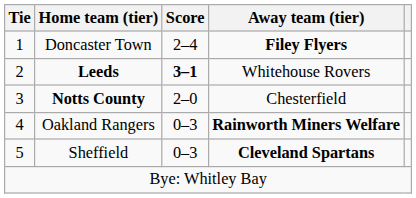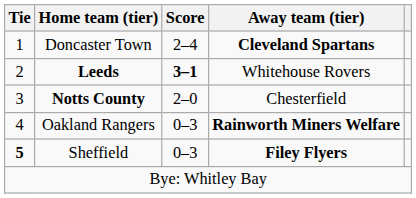Doncaster Town | Away team (tier): Filey Flyers -> Cleveland Spartans
Sheffield | Tie: normal -> bold
Sheffield | Away team (tier): Cleveland Spartans -> Filey Flyers
